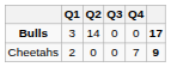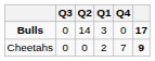columns swapped: Q1 <-> Q3
